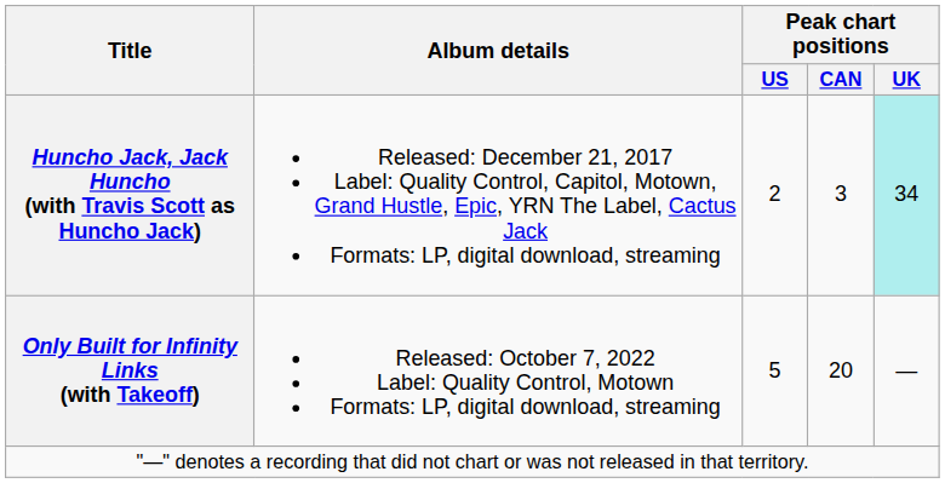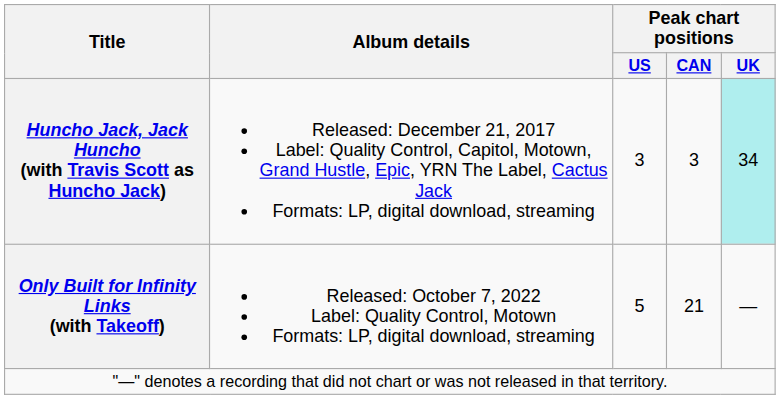Huncho Jack, Jack Huncho (with Travis Scott as Huncho Jack) | Peak chart positions / US: 2 -> 3
Only Built for Infinity Links (with Takeoff) | Peak chart positions / CAN: 20 -> 21
